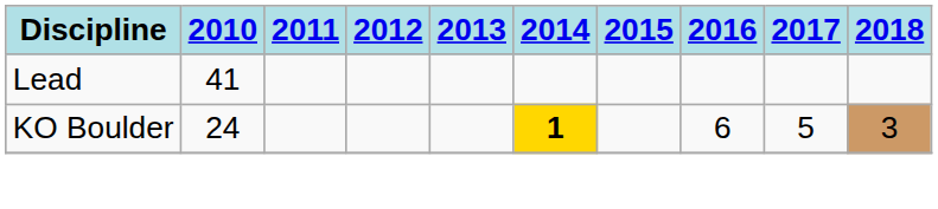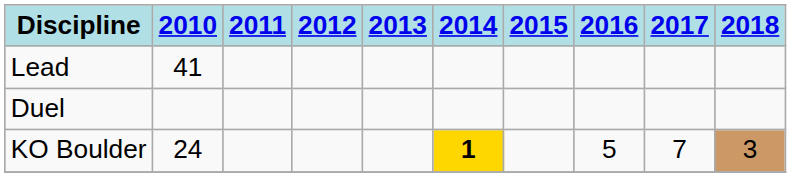+ row: Duel
KO Boulder | 2016: 6 -> 5
KO Boulder | 2017: 5 -> 7
